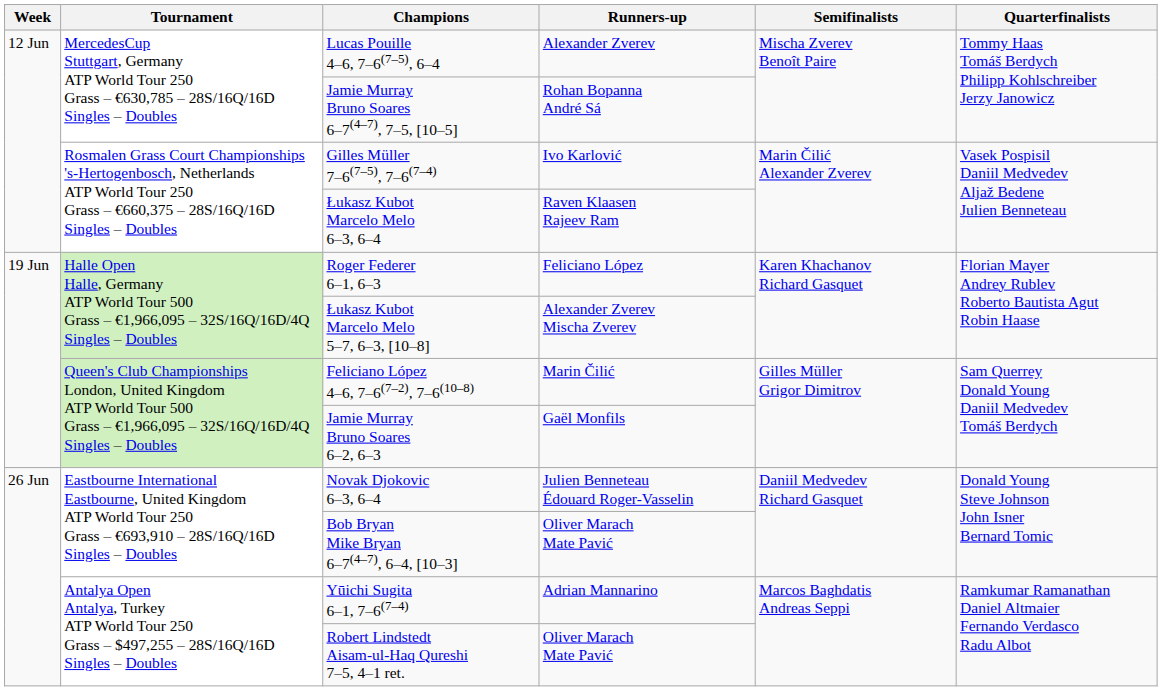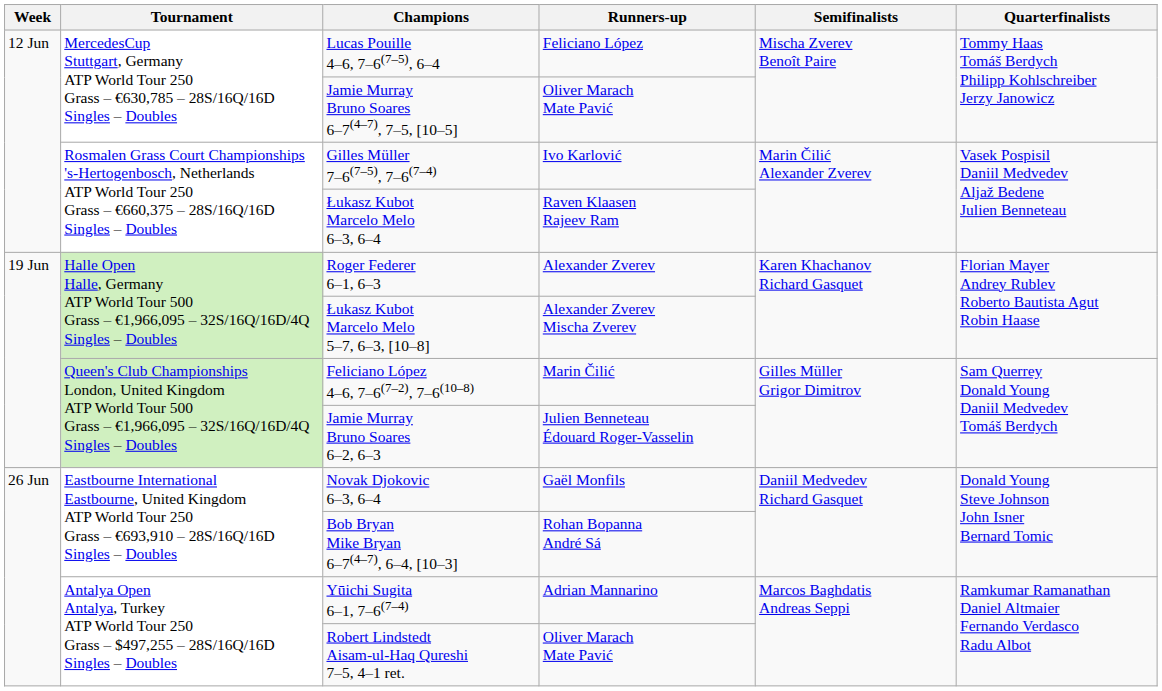Lucas Pouille 4–6, 7–6(7–5), 6–4 | Runners-up: Alexander Zverev -> Feliciano López
Jamie Murray Bruno Soares 6–7(4–7), 7–5, [10–5] | Runners-up: Rohan Bopanna André Sá -> Oliver Marach Mate Pavić
Roger Federer 6–1, 6–3 | Runners-up: Feliciano López -> Alexander Zverev
Jamie Murray Bruno Soares 6–2, 6–3 | Runners-up: Gaël Monfils -> Julien Benneteau Édouard Roger-Vasselin
Novak Djokovic 6–3, 6–4 | Runners-up: Julien Benneteau Édouard Roger-Vasselin -> Gaël Monfils
Bob Bryan Mike Bryan 6–7(4–7), 6–4, [10–3] | Runners-up: Oliver Marach Mate Pavić -> Rohan Bopanna André Sá
